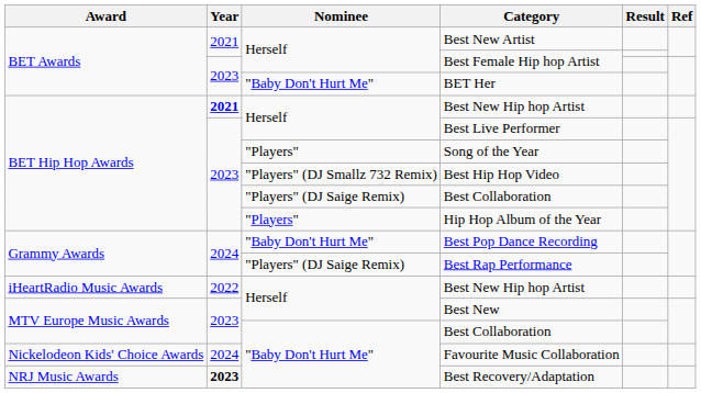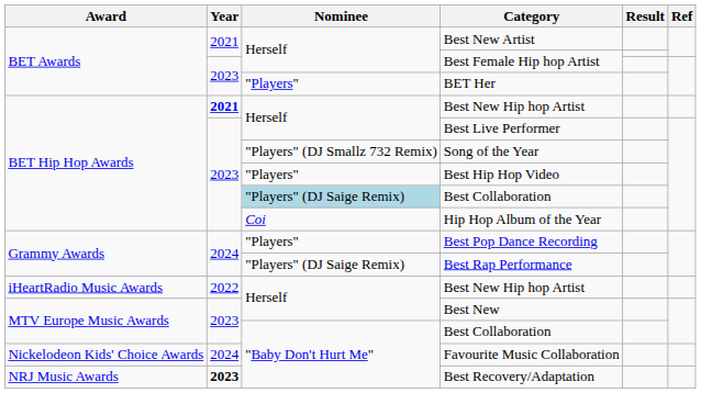BET Her | Nominee: "Baby Don't Hurt Me" -> "Players"
Song of the Year | Nominee: "Players" -> "Players" (DJ Smallz 732 Remix)
Best Hip Hop Video | Nominee: "Players" (DJ Smallz 732 Remix) -> "Players"
BET Hip Hop Awards / Best Collaboration | Nominee: no background -> lightblue background
Hip Hop Album of the Year | Nominee: "Players" -> Coi
Best Pop Dance Recording | Nominee: "Baby Don't Hurt Me" -> "Players"
